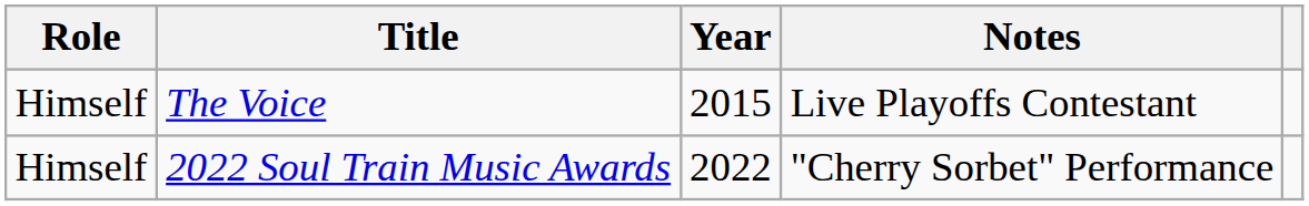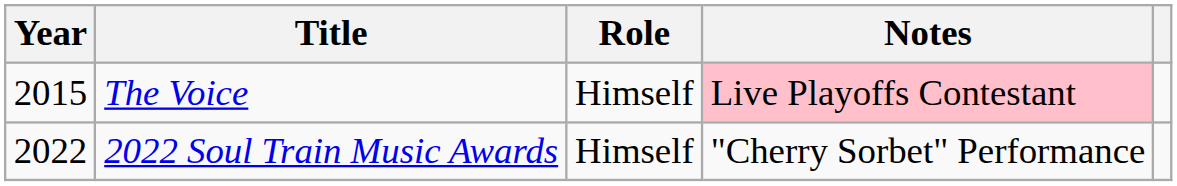columns swapped: Year <-> Role
The Voice | Notes: no background -> pink background
